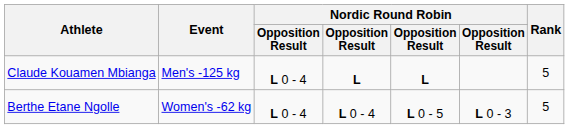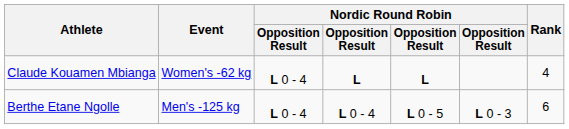Claude Kouamen Mbianga | Event: Men's -125 kg -> Women's -62 kg
Claude Kouamen Mbianga | Rank: 5 -> 4
Berthe Etane Ngolle | Event: Women's -62 kg -> Men's -125 kg
Berthe Etane Ngolle | Rank: 5 -> 6
